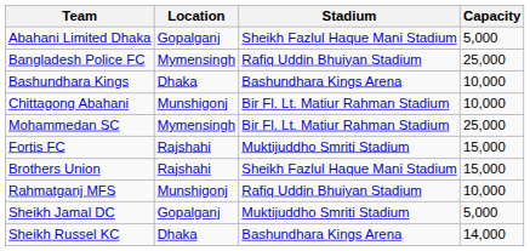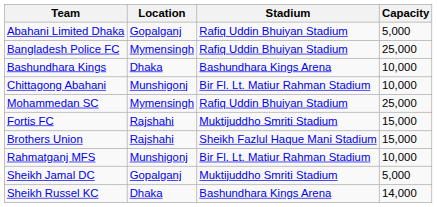Abahani Limited Dhaka | Stadium: Sheikh Fazlul Haque Mani Stadium -> Rafiq Uddin Bhuiyan Stadium
Mohammedan SC | Stadium: Bir Fl. Lt. Matiur Rahman Stadium -> Rafiq Uddin Bhuiyan Stadium
Rahmatganj MFS | Stadium: Rafiq Uddin Bhuiyan Stadium -> Bir Fl. Lt. Matiur Rahman Stadium
